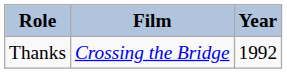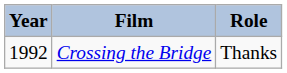columns swapped: Year <-> Role
